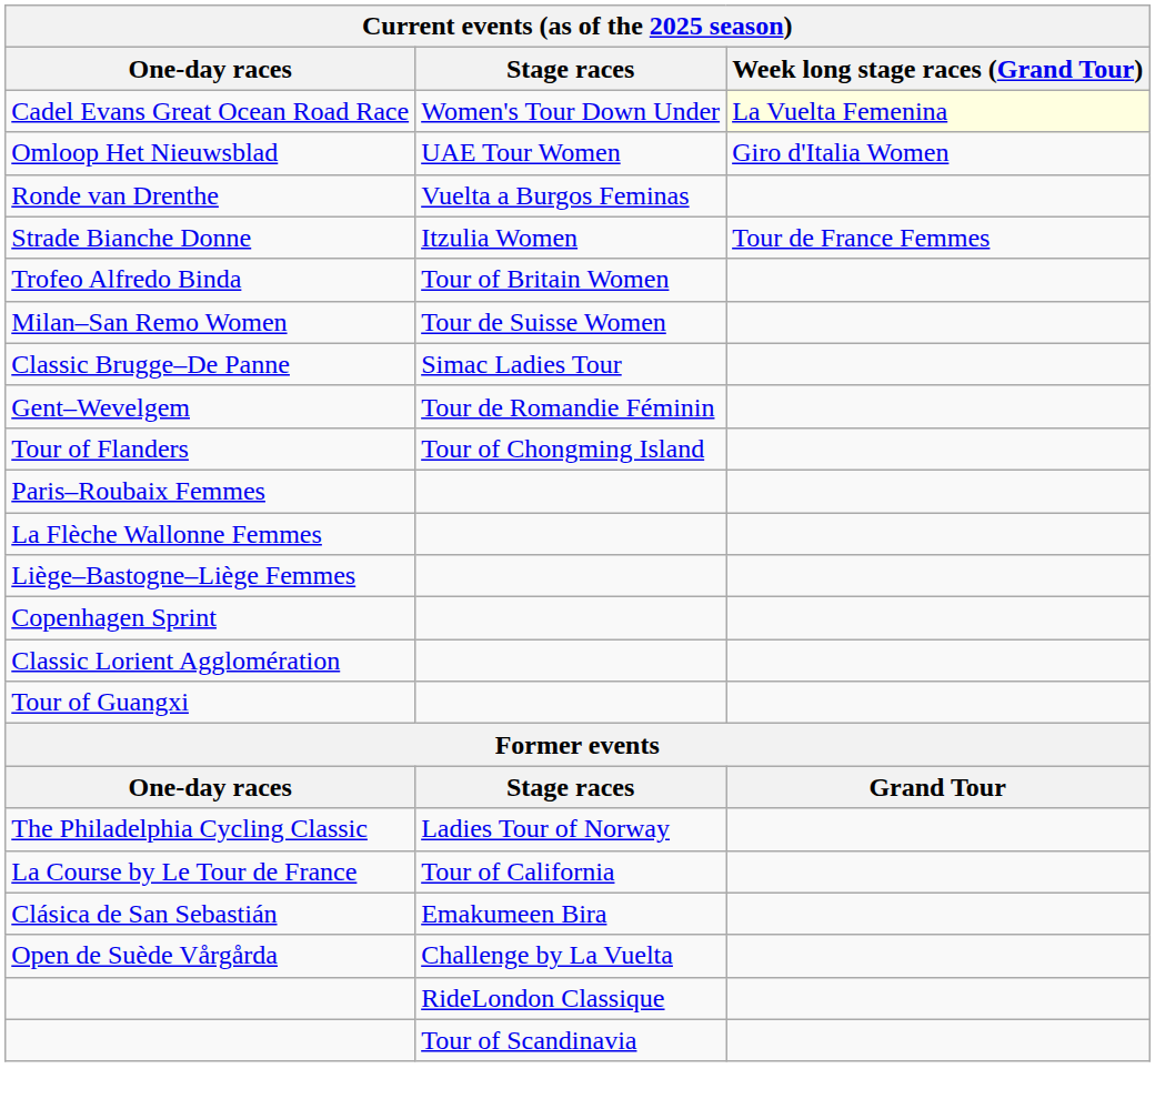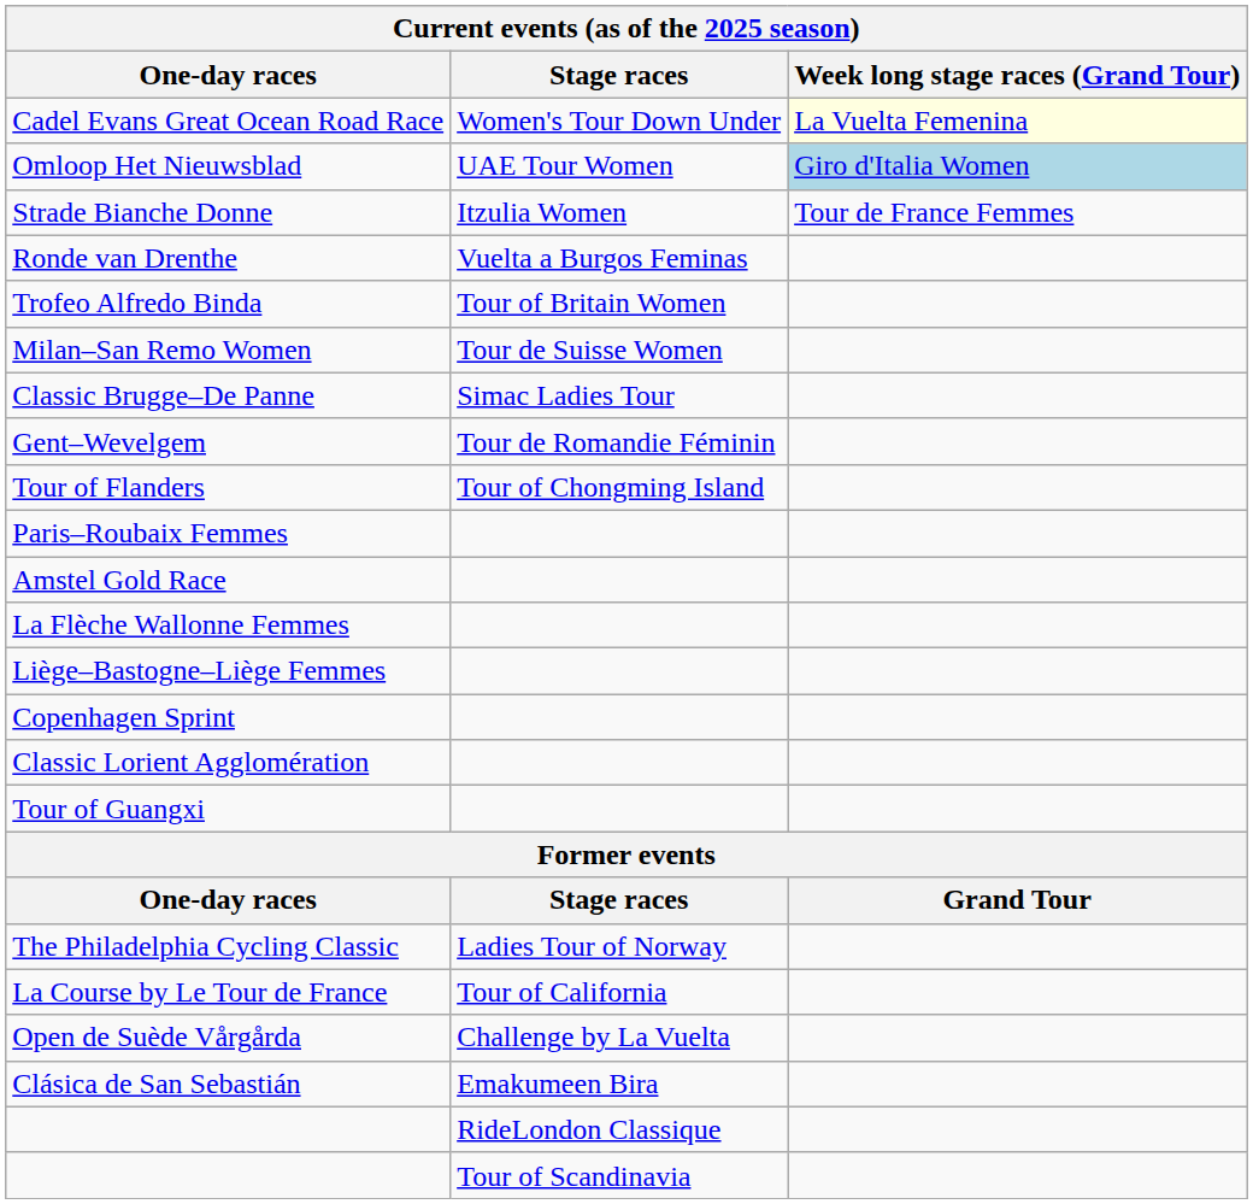Omloop Het Nieuwsblad | Week long stage races (Grand Tour): no background -> lightblue background
rows swapped: Strade Bianche Donne <-> Ronde van Drenthe
+ row: Amstel Gold Race
rows swapped: Clásica de San Sebastián <-> Open de Suède Vårgårda
